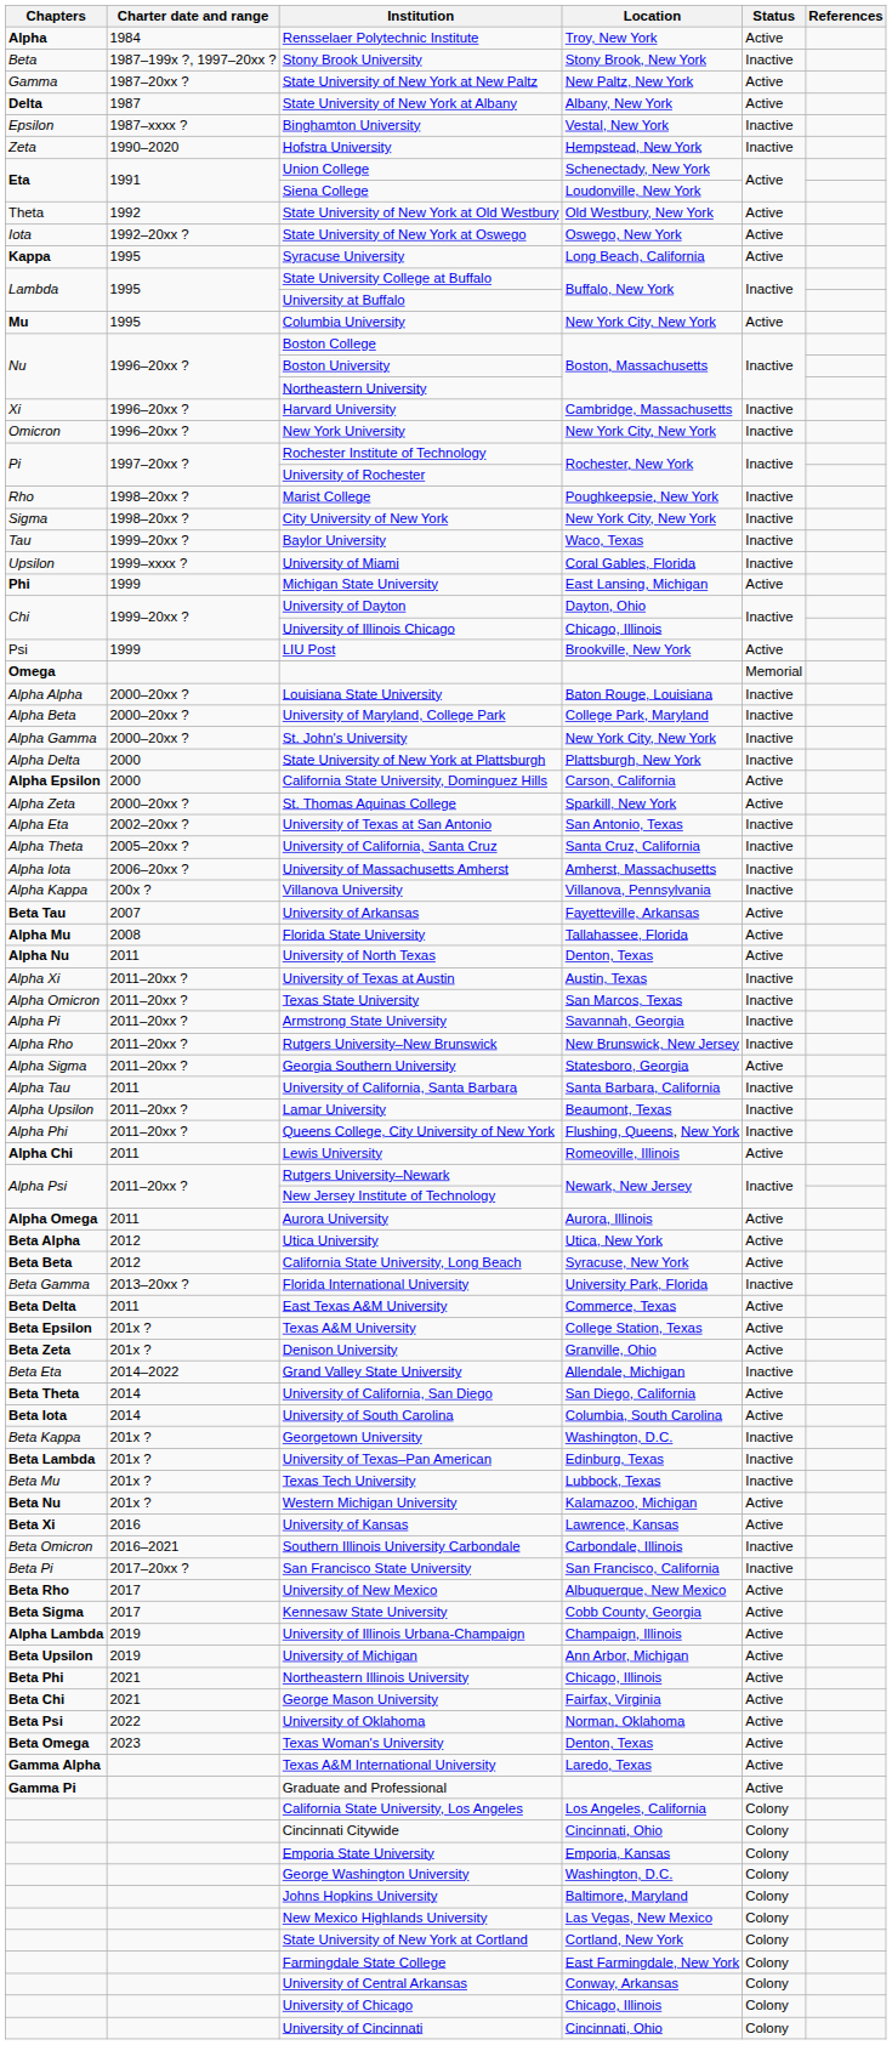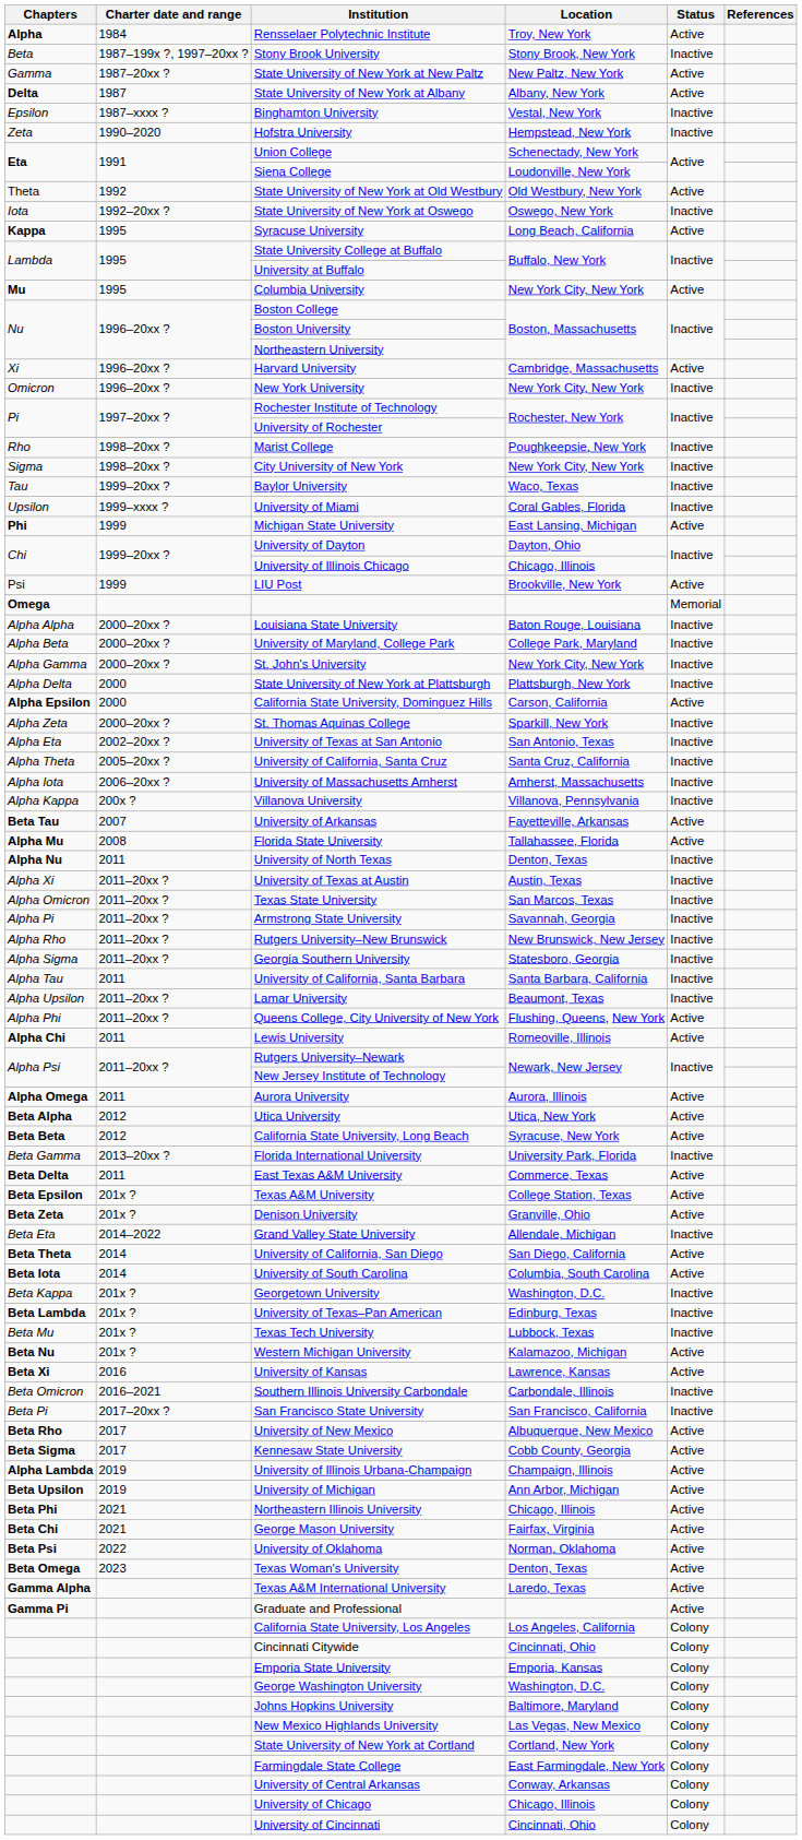State University of New York at Oswego | Status: Active -> Inactive
Harvard University | Status: Inactive -> Active
St. Thomas Aquinas College | Status: Active -> Inactive
University of North Texas | Status: Active -> Inactive
Georgia Southern University | Status: Active -> Inactive
Queens College, City University of New York | Status: Inactive -> Active
